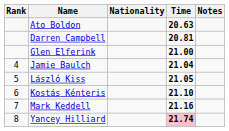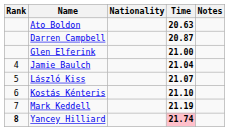Darren Campbell | Time: 20.81 -> 20.87
László Kiss | Time: 21.05 -> 21.07
Mark Keddell | Time: 21.16 -> 21.19
Yancey Hilliard | Rank: normal -> bold
